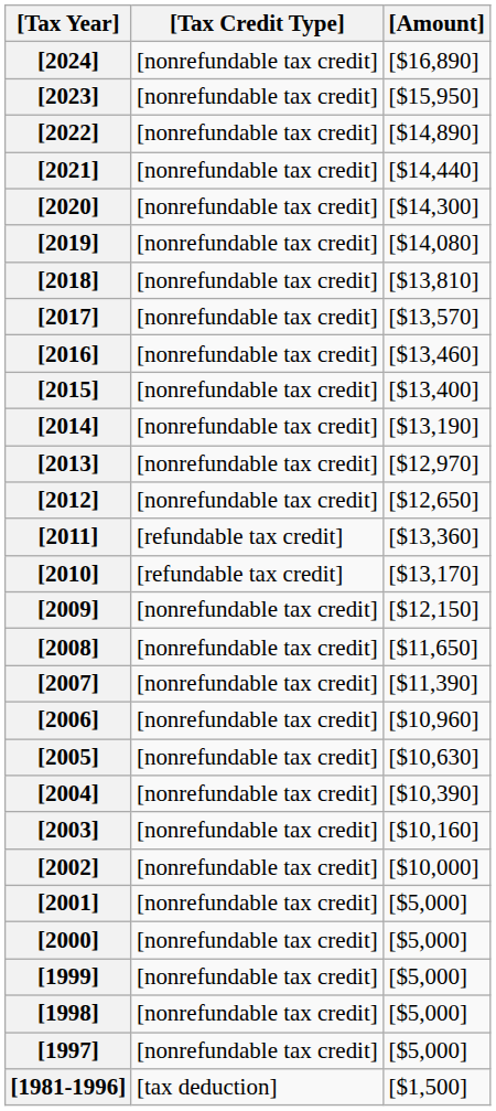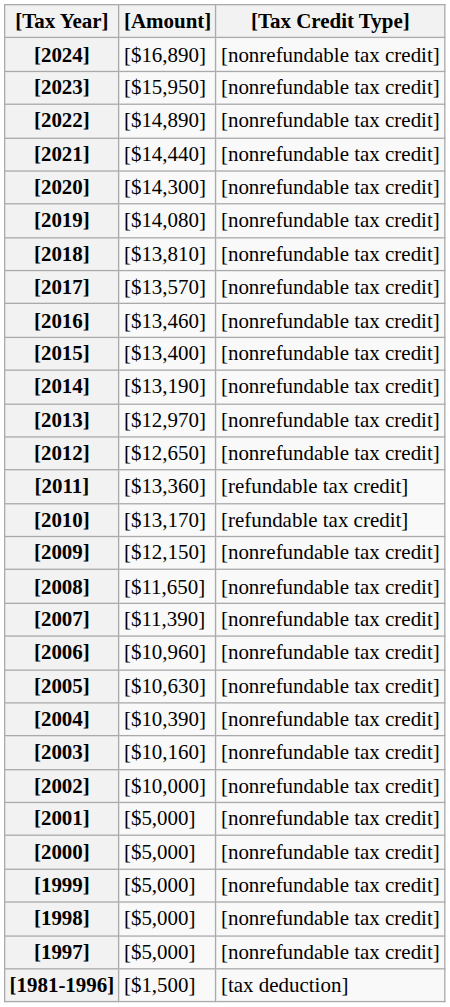columns swapped: [Tax Credit Type] <-> [Amount]
